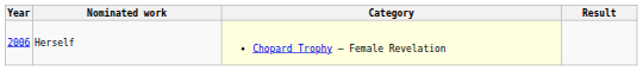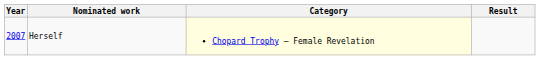Herself | Year: 2006 -> 2007
